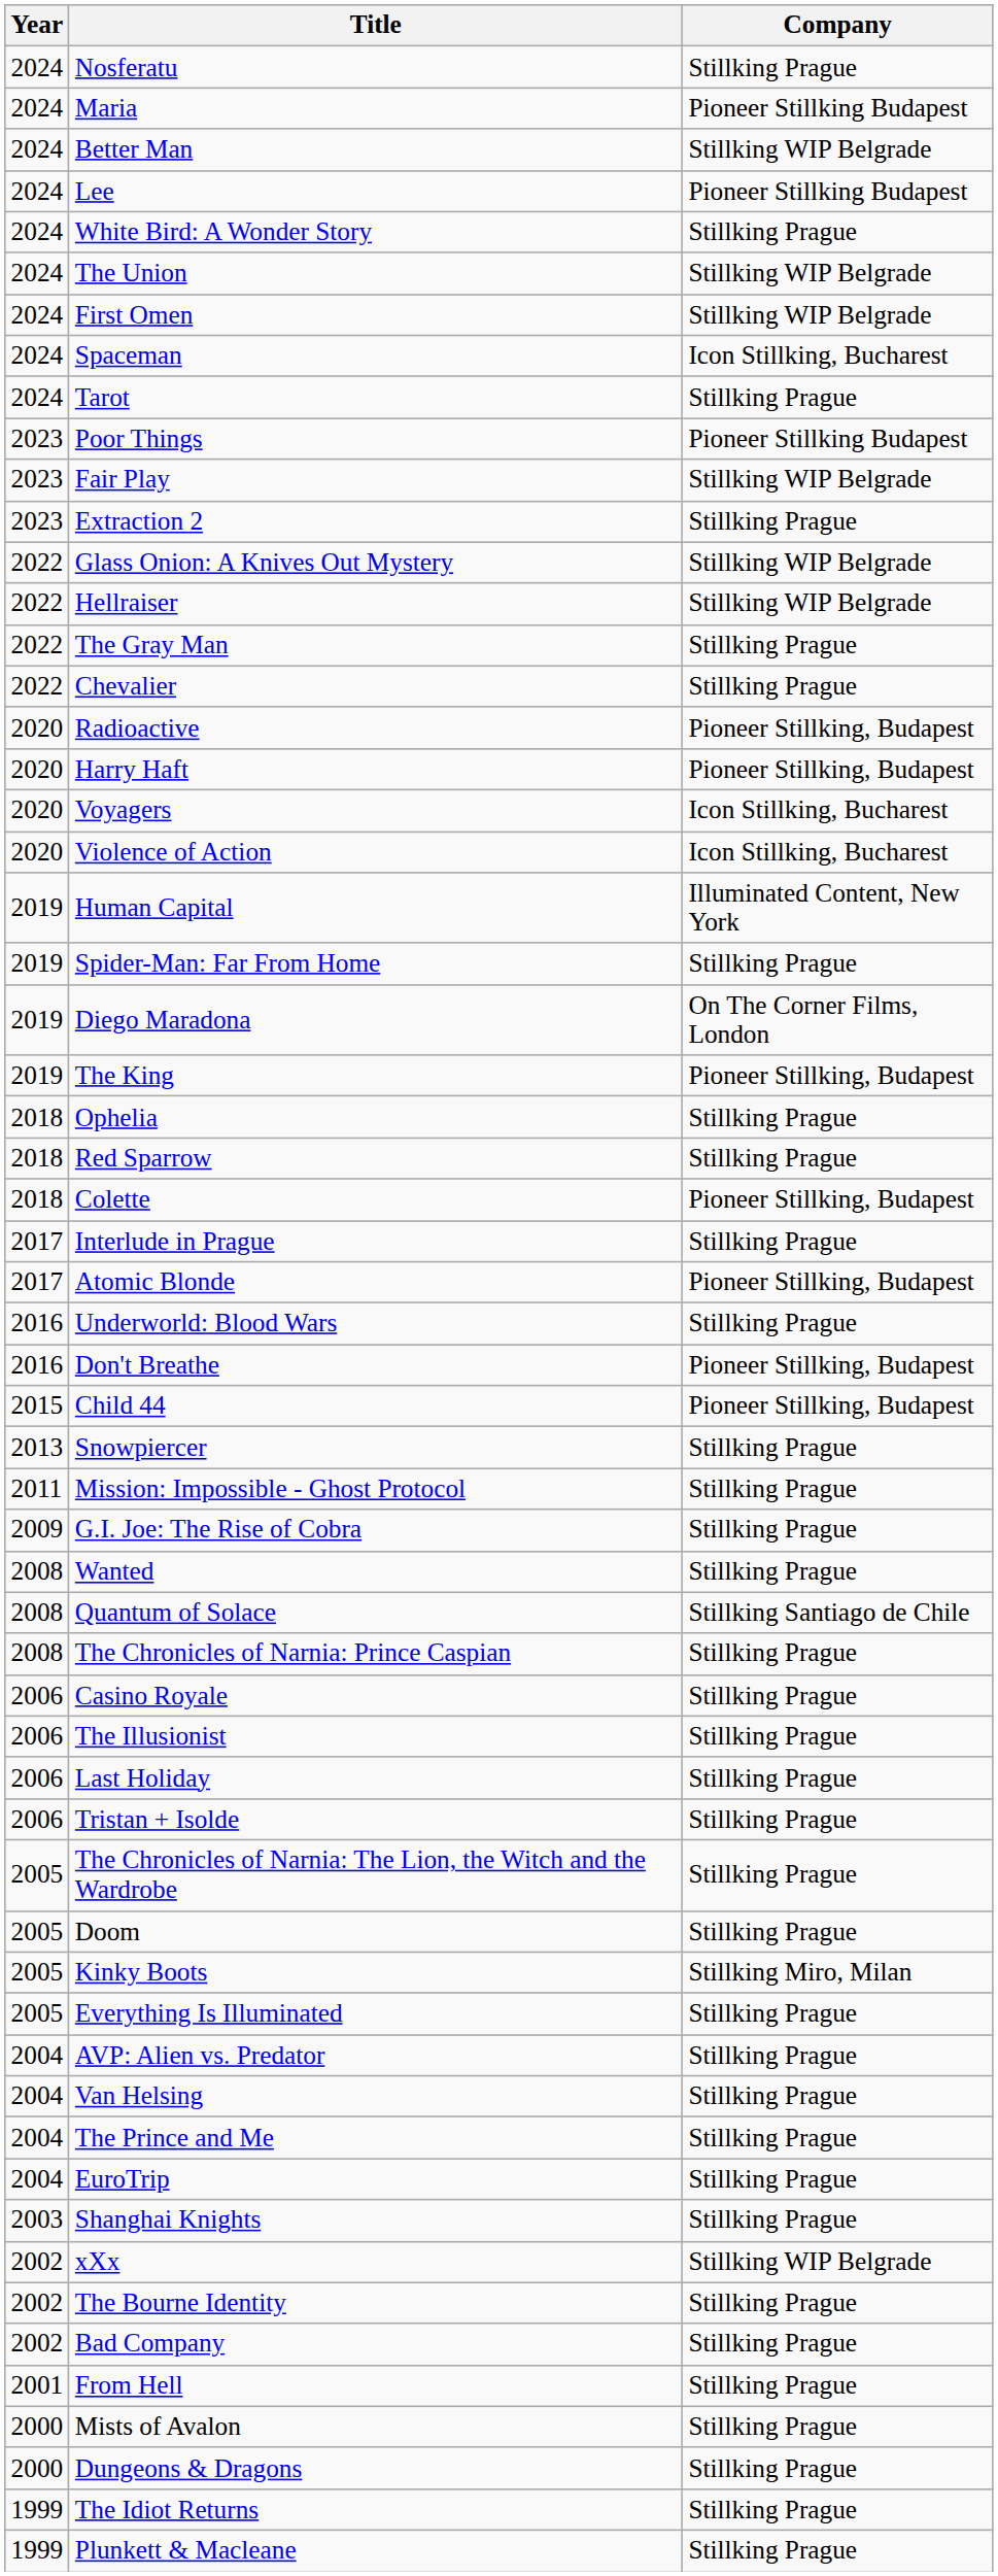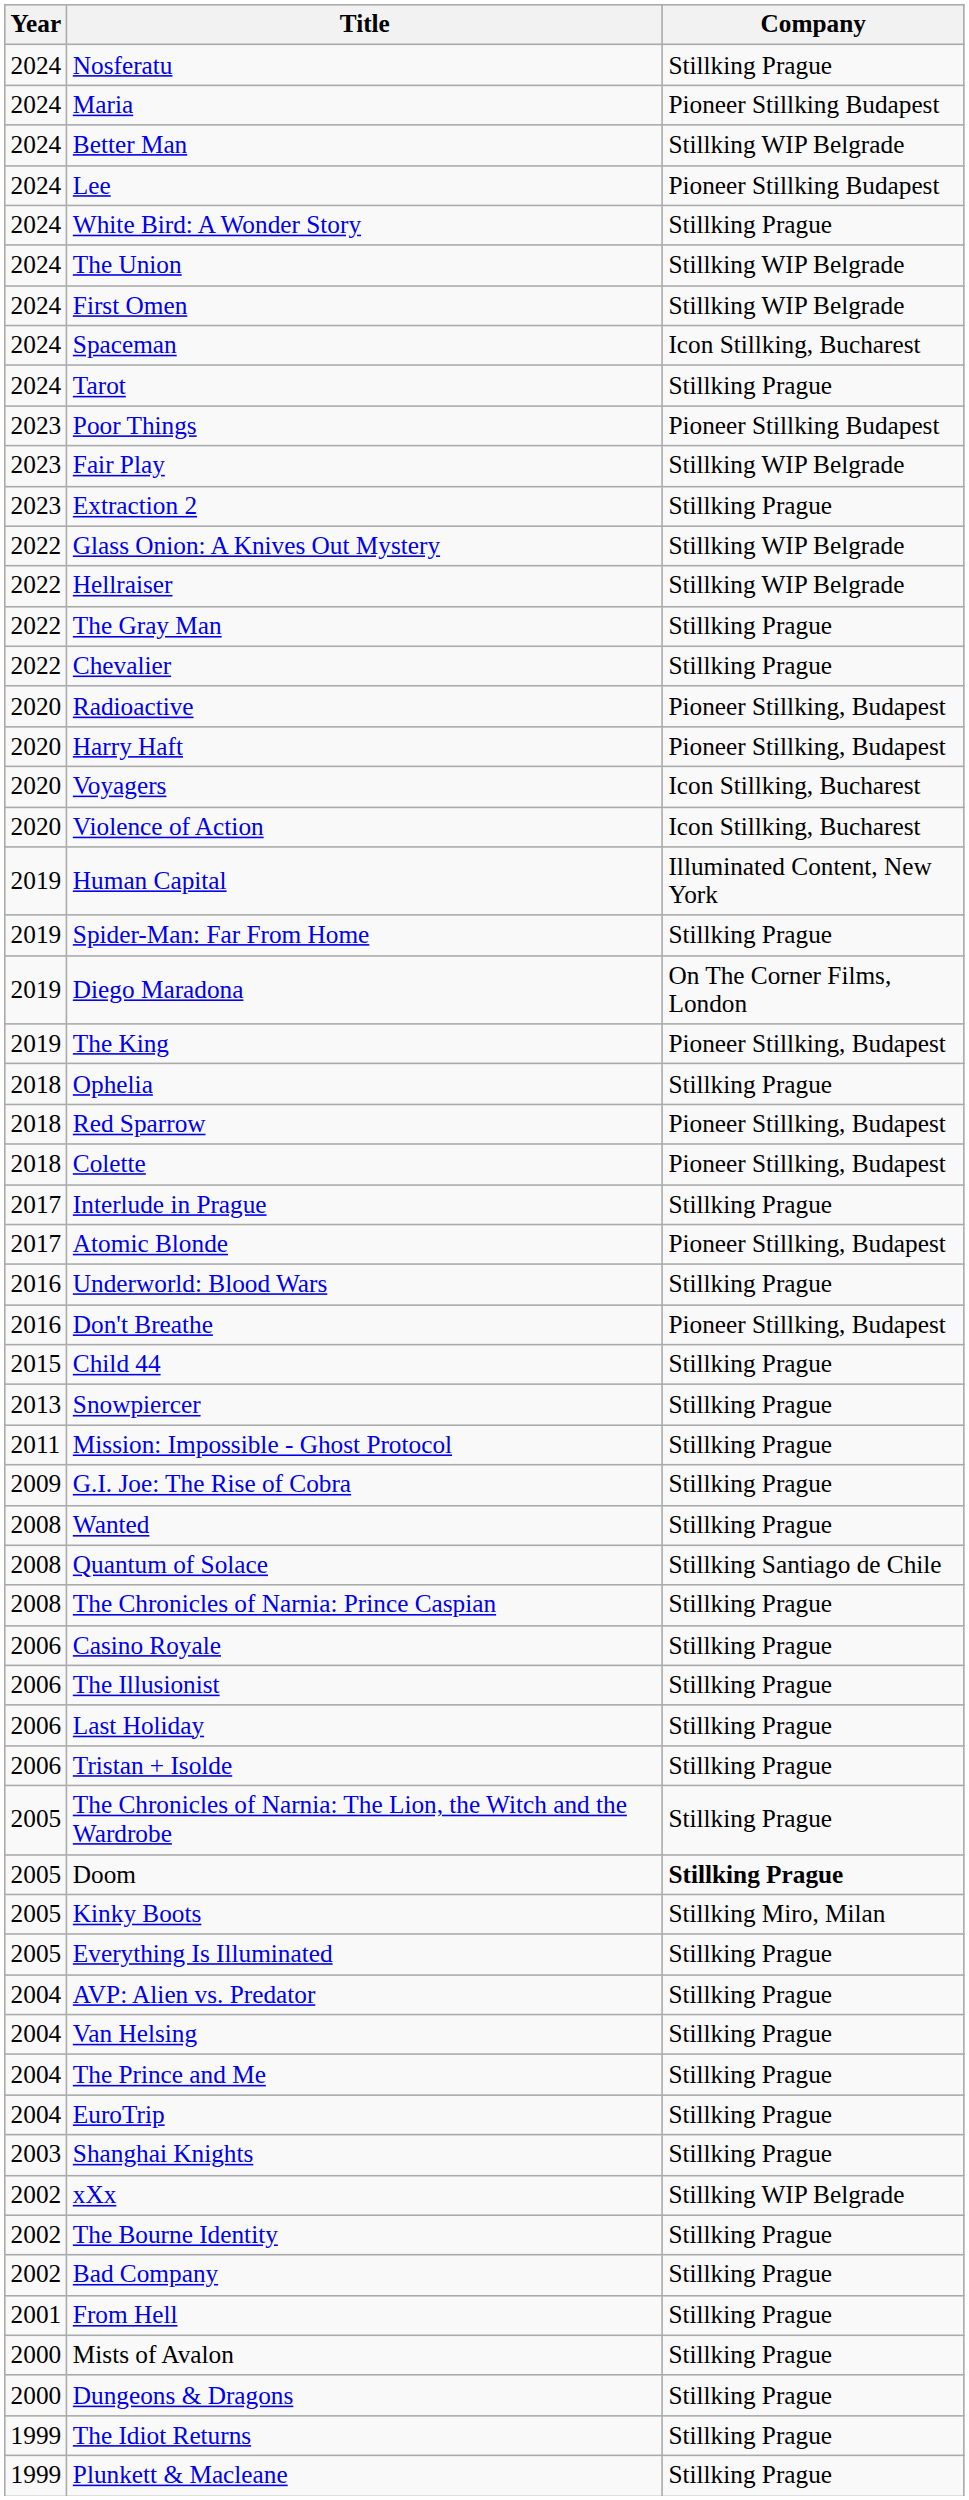Red Sparrow | Company: Stillking Prague -> Pioneer Stillking, Budapest
Child 44 | Company: Pioneer Stillking, Budapest -> Stillking Prague
Doom | Company: normal -> bold
